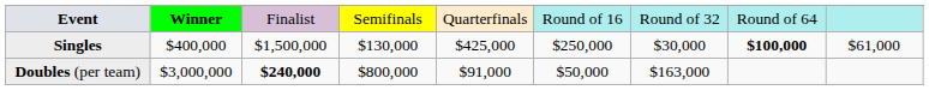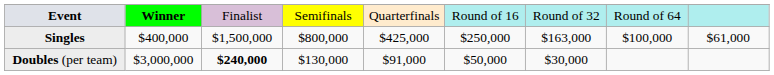Singles | column 4: $130,000 -> $800,000
Singles | column 7: $30,000 -> $163,000
Singles | column 8: bold -> normal
Doubles (per team) | column 4: $800,000 -> $130,000
Doubles (per team) | column 7: $163,000 -> $30,000
